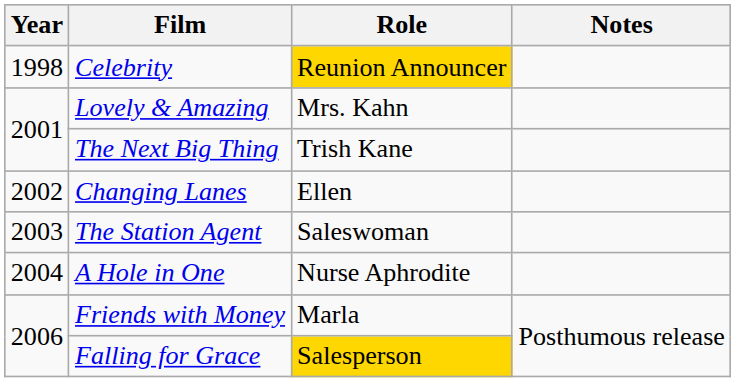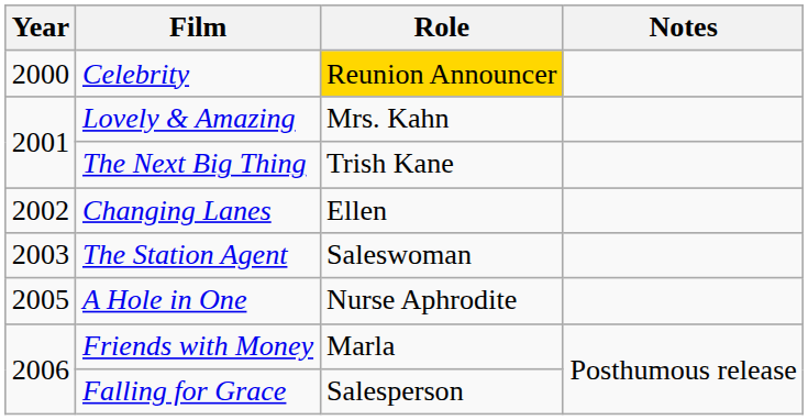Celebrity | Year: 1998 -> 2000
A Hole in One | Year: 2004 -> 2005
Falling for Grace | Role: gold background -> no background
